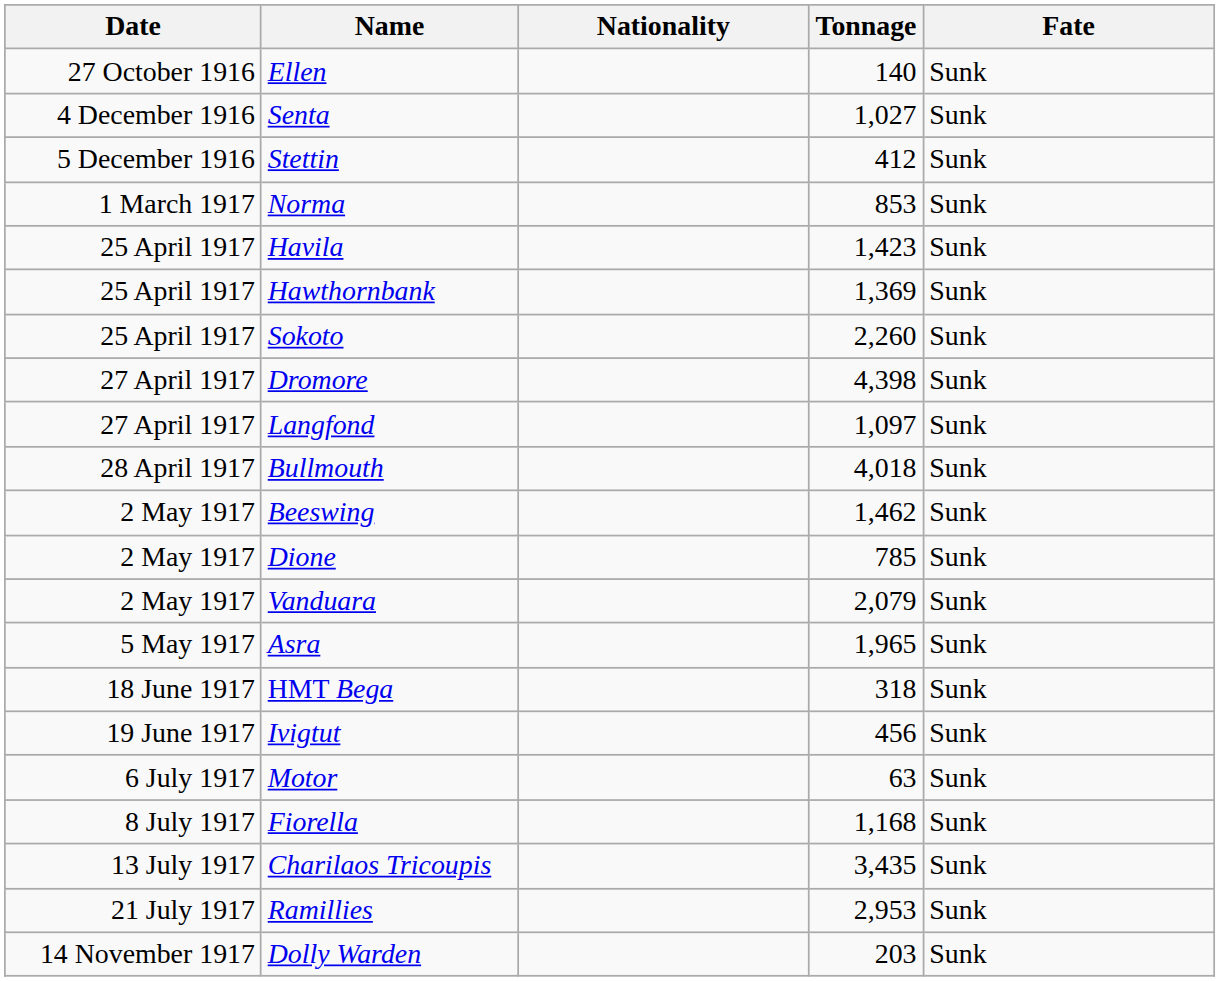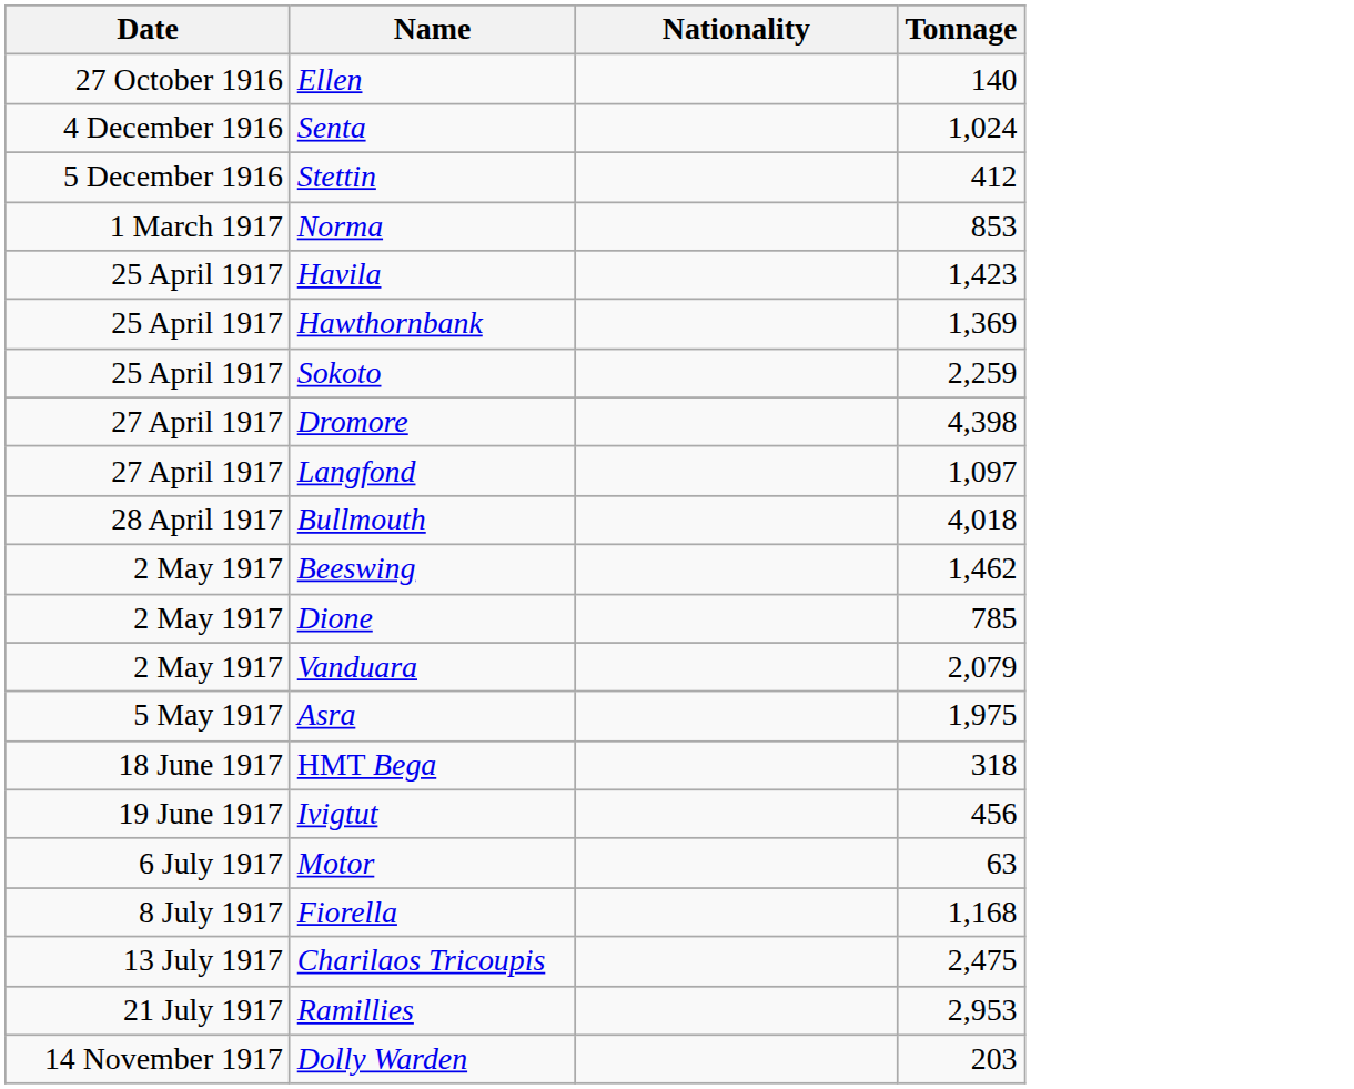- column: Fate | Sunk | Sunk | Sunk | Sunk | Sunk | Sunk | Sunk | Sunk | Sunk | Sunk | Sunk | Sunk | Sunk | Sunk | Sunk | Sunk | Sunk | Sunk | Sunk | Sunk | Sunk
Senta | Tonnage: 1,027 -> 1,024
Sokoto | Tonnage: 2,260 -> 2,259
Asra | Tonnage: 1,965 -> 1,975
Charilaos Tricoupis | Tonnage: 3,435 -> 2,475
